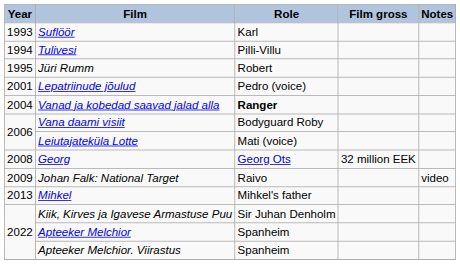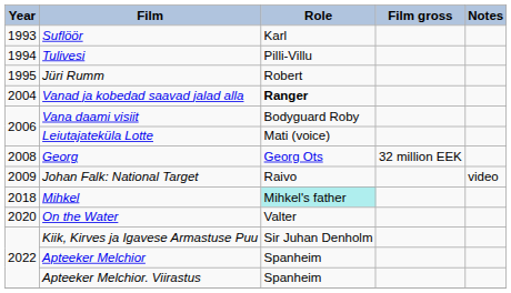- row: 2001 | Lepatriinude jõulud | Pedro (voice)
Mihkel | Year: 2013 -> 2018
Mihkel | Role: no background -> paleturquoise background
+ row: 2020 | On the Water | Valter
